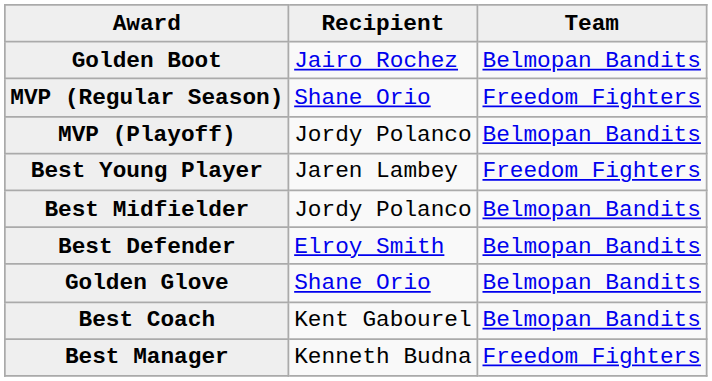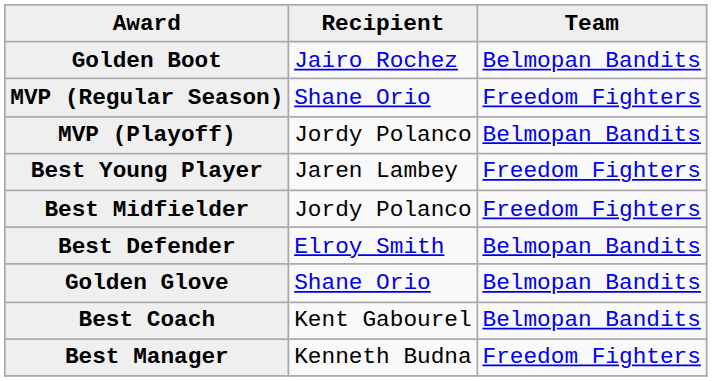Best Midfielder | Team: Belmopan Bandits -> Freedom Fighters
